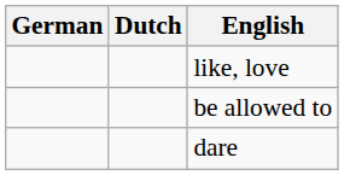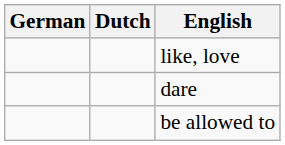rows swapped: be allowed to <-> dare
